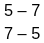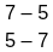rows swapped: 5 – 7 <-> 7 – 5
